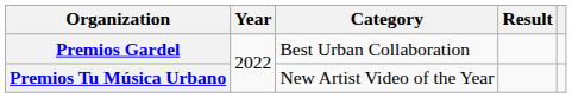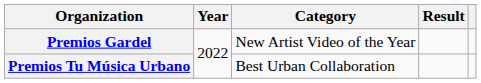Premios Gardel | Category: Best Urban Collaboration -> New Artist Video of the Year
Premios Tu Música Urbano | Category: New Artist Video of the Year -> Best Urban Collaboration
